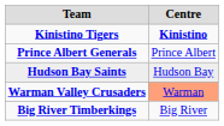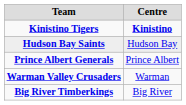rows swapped: Hudson Bay Saints <-> Prince Albert Generals
Warman Valley Crusaders | Centre: lightsalmon background -> no background
